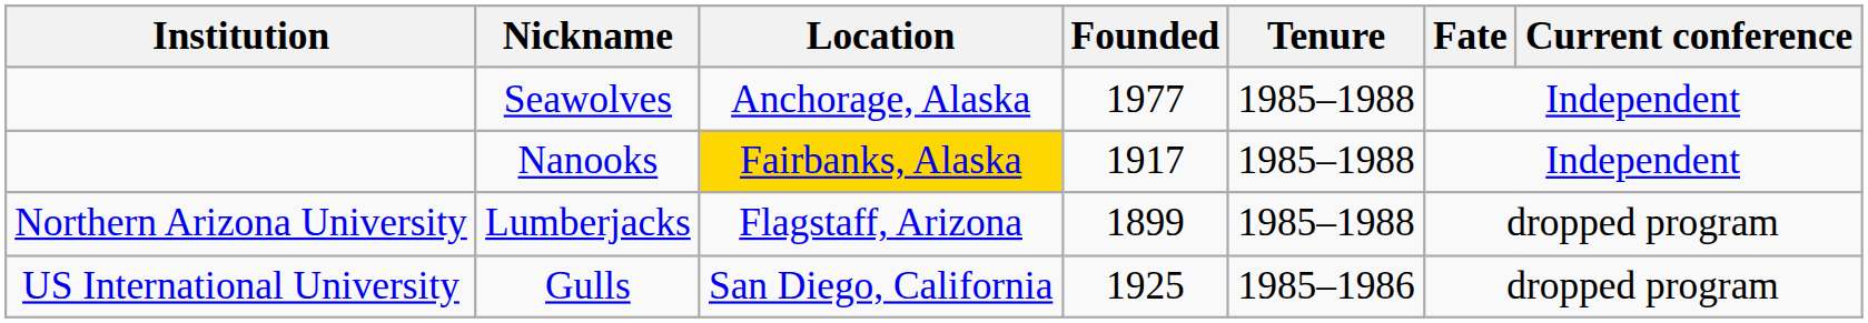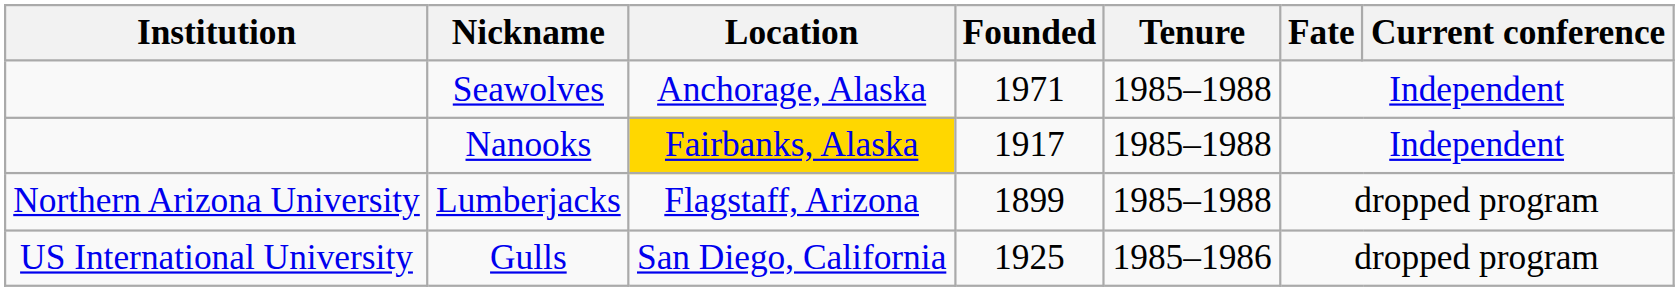Seawolves | Founded: 1977 -> 1971
